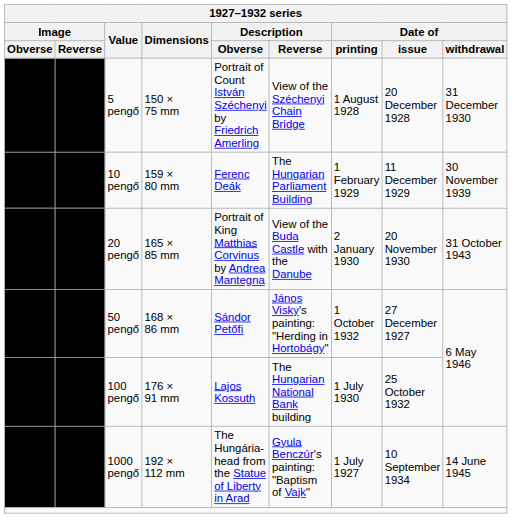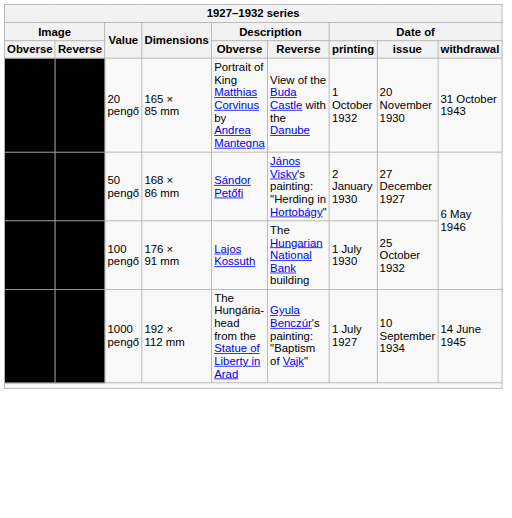- row: 5 pengő | 150 × 75 mm | Portrait of Count István Széchenyi by Friedrich Amerling | View of the Széchenyi Chain Bridge | 1 August 1928 | 20 December 1928 | 31 December 1930
- row: 10 pengő | 159 × 80 mm | Ferenc Deák | The Hungarian Parliament Building | 1 February 1929 | 11 December 1929 | 30 November 1939
20 pengő | Date of / printing: 2 January 1930 -> 1 October 1932
50 pengő | Date of / printing: 1 October 1932 -> 2 January 1930
